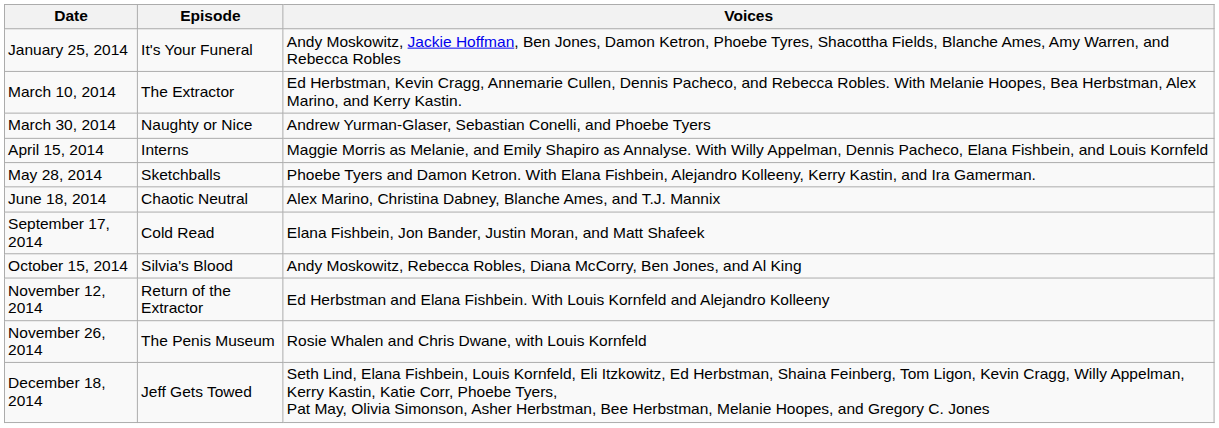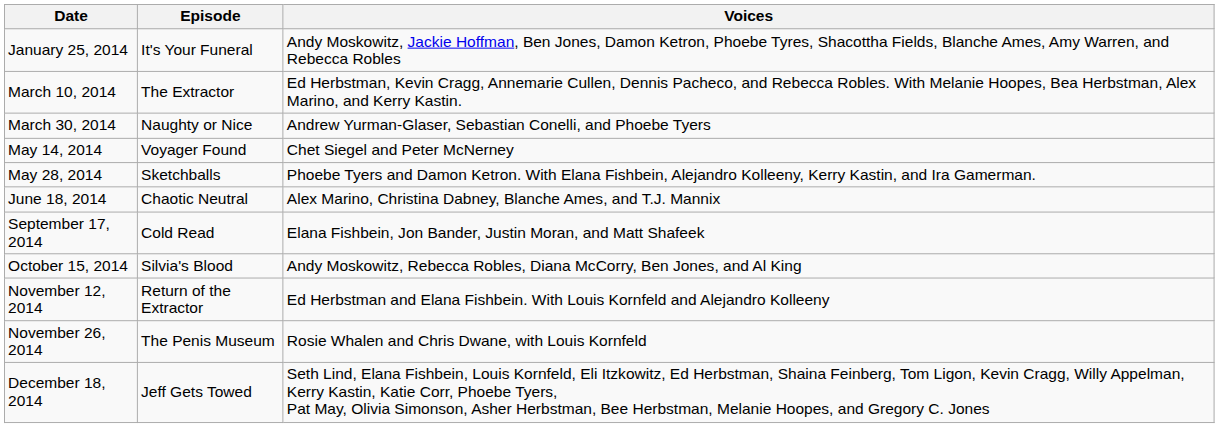- row: April 15, 2014 | Interns | Maggie Morris as Melanie, and Emily Shapiro as Annalyse. With Willy Appelman, Dennis Pacheco, Elana Fishbein, and Louis Kornfeld
+ row: May 14, 2014 | Voyager Found | Chet Siegel and Peter McNerney
